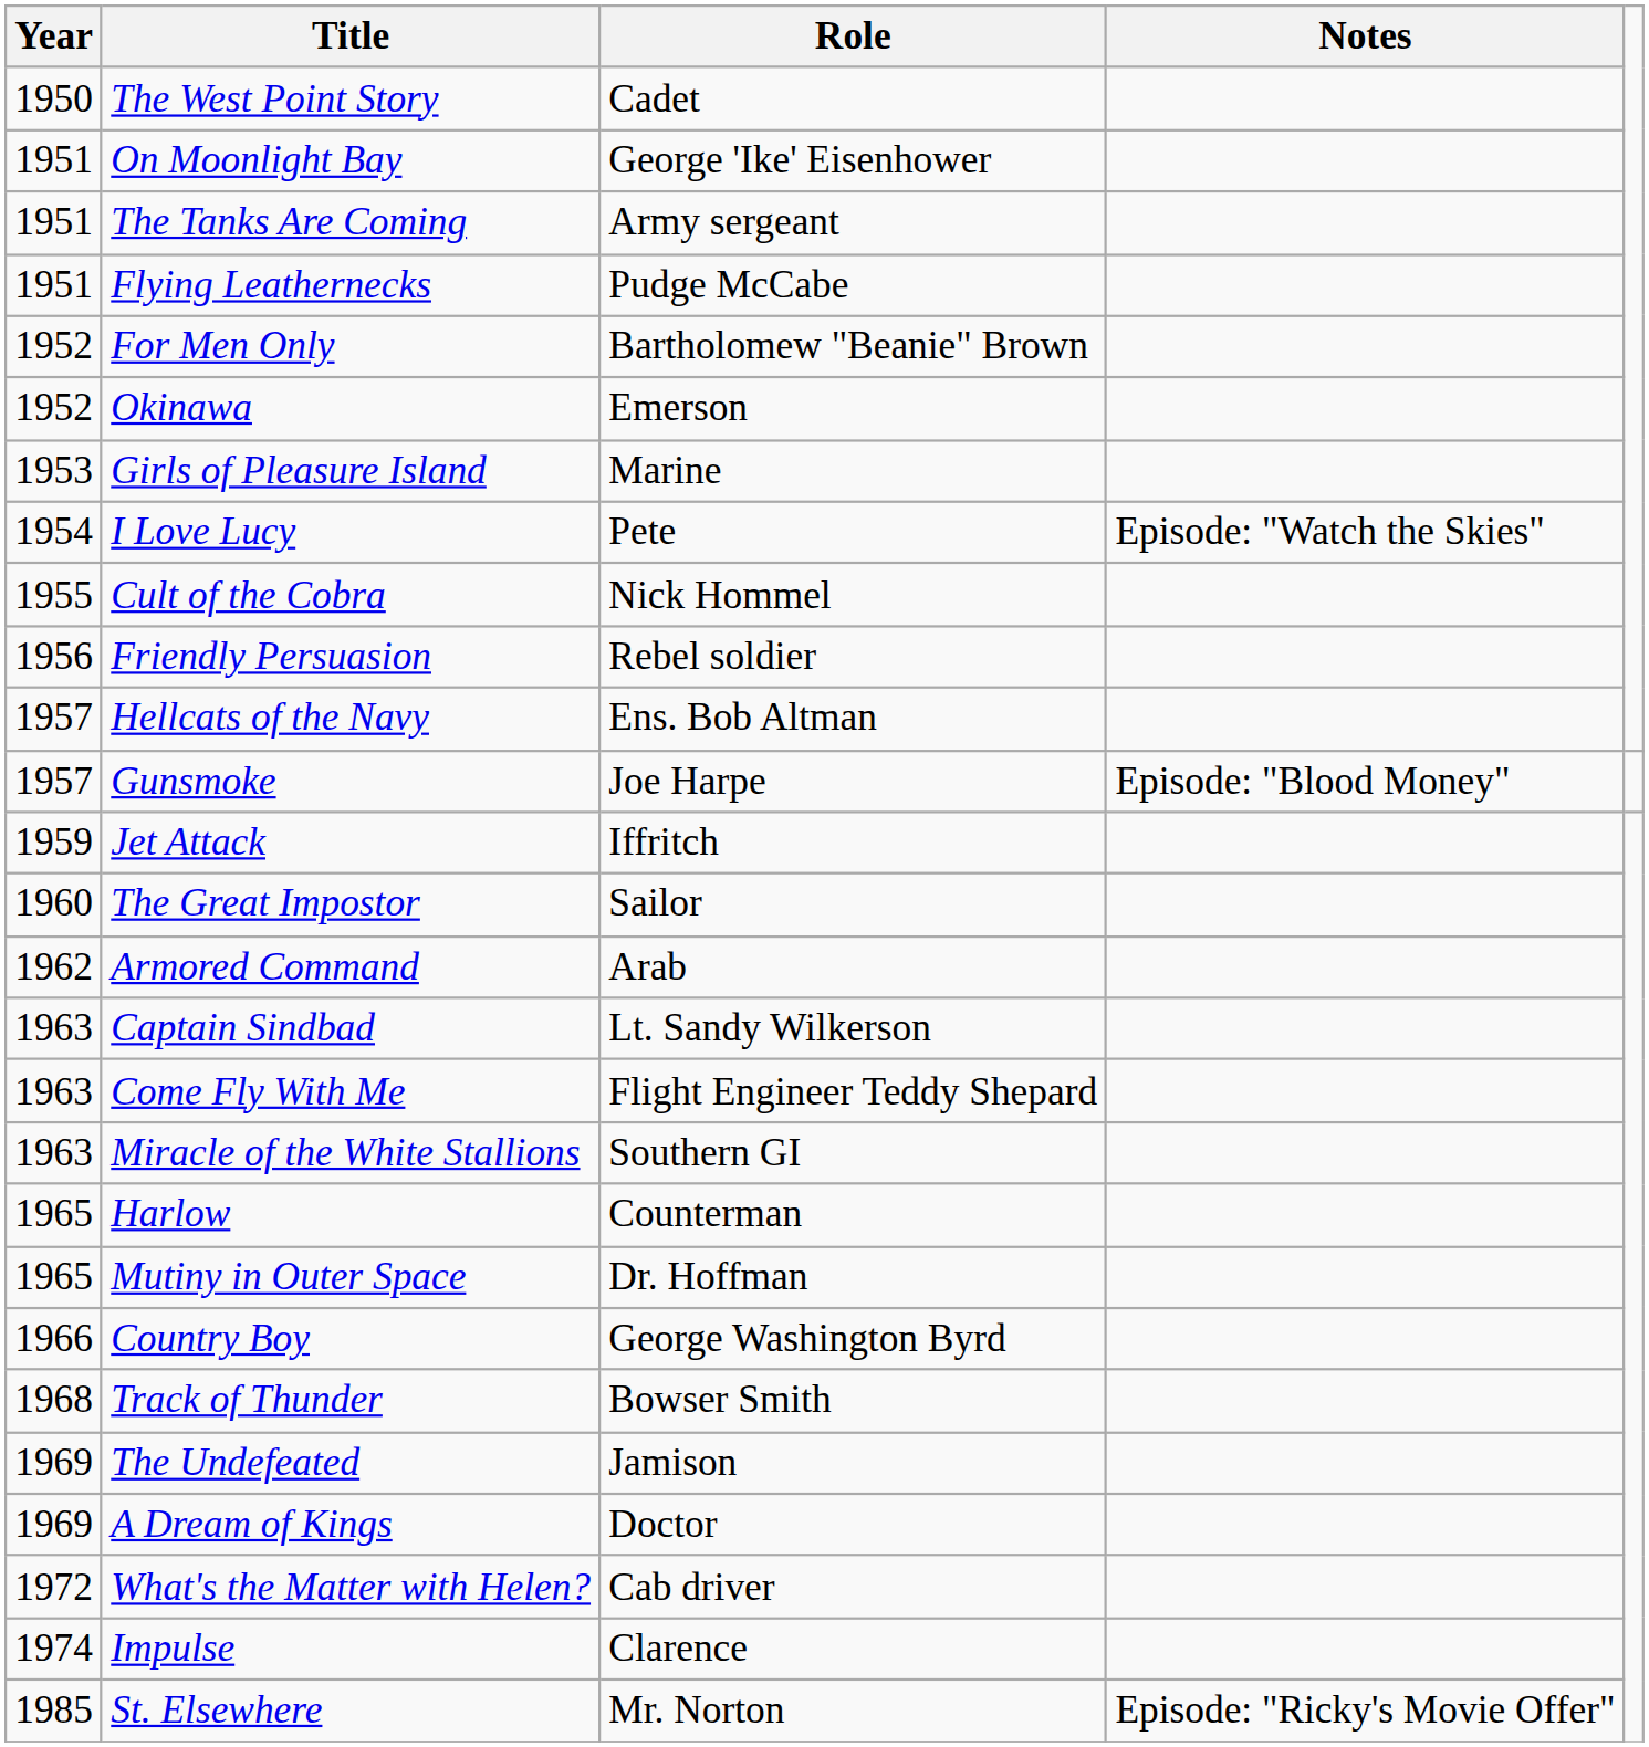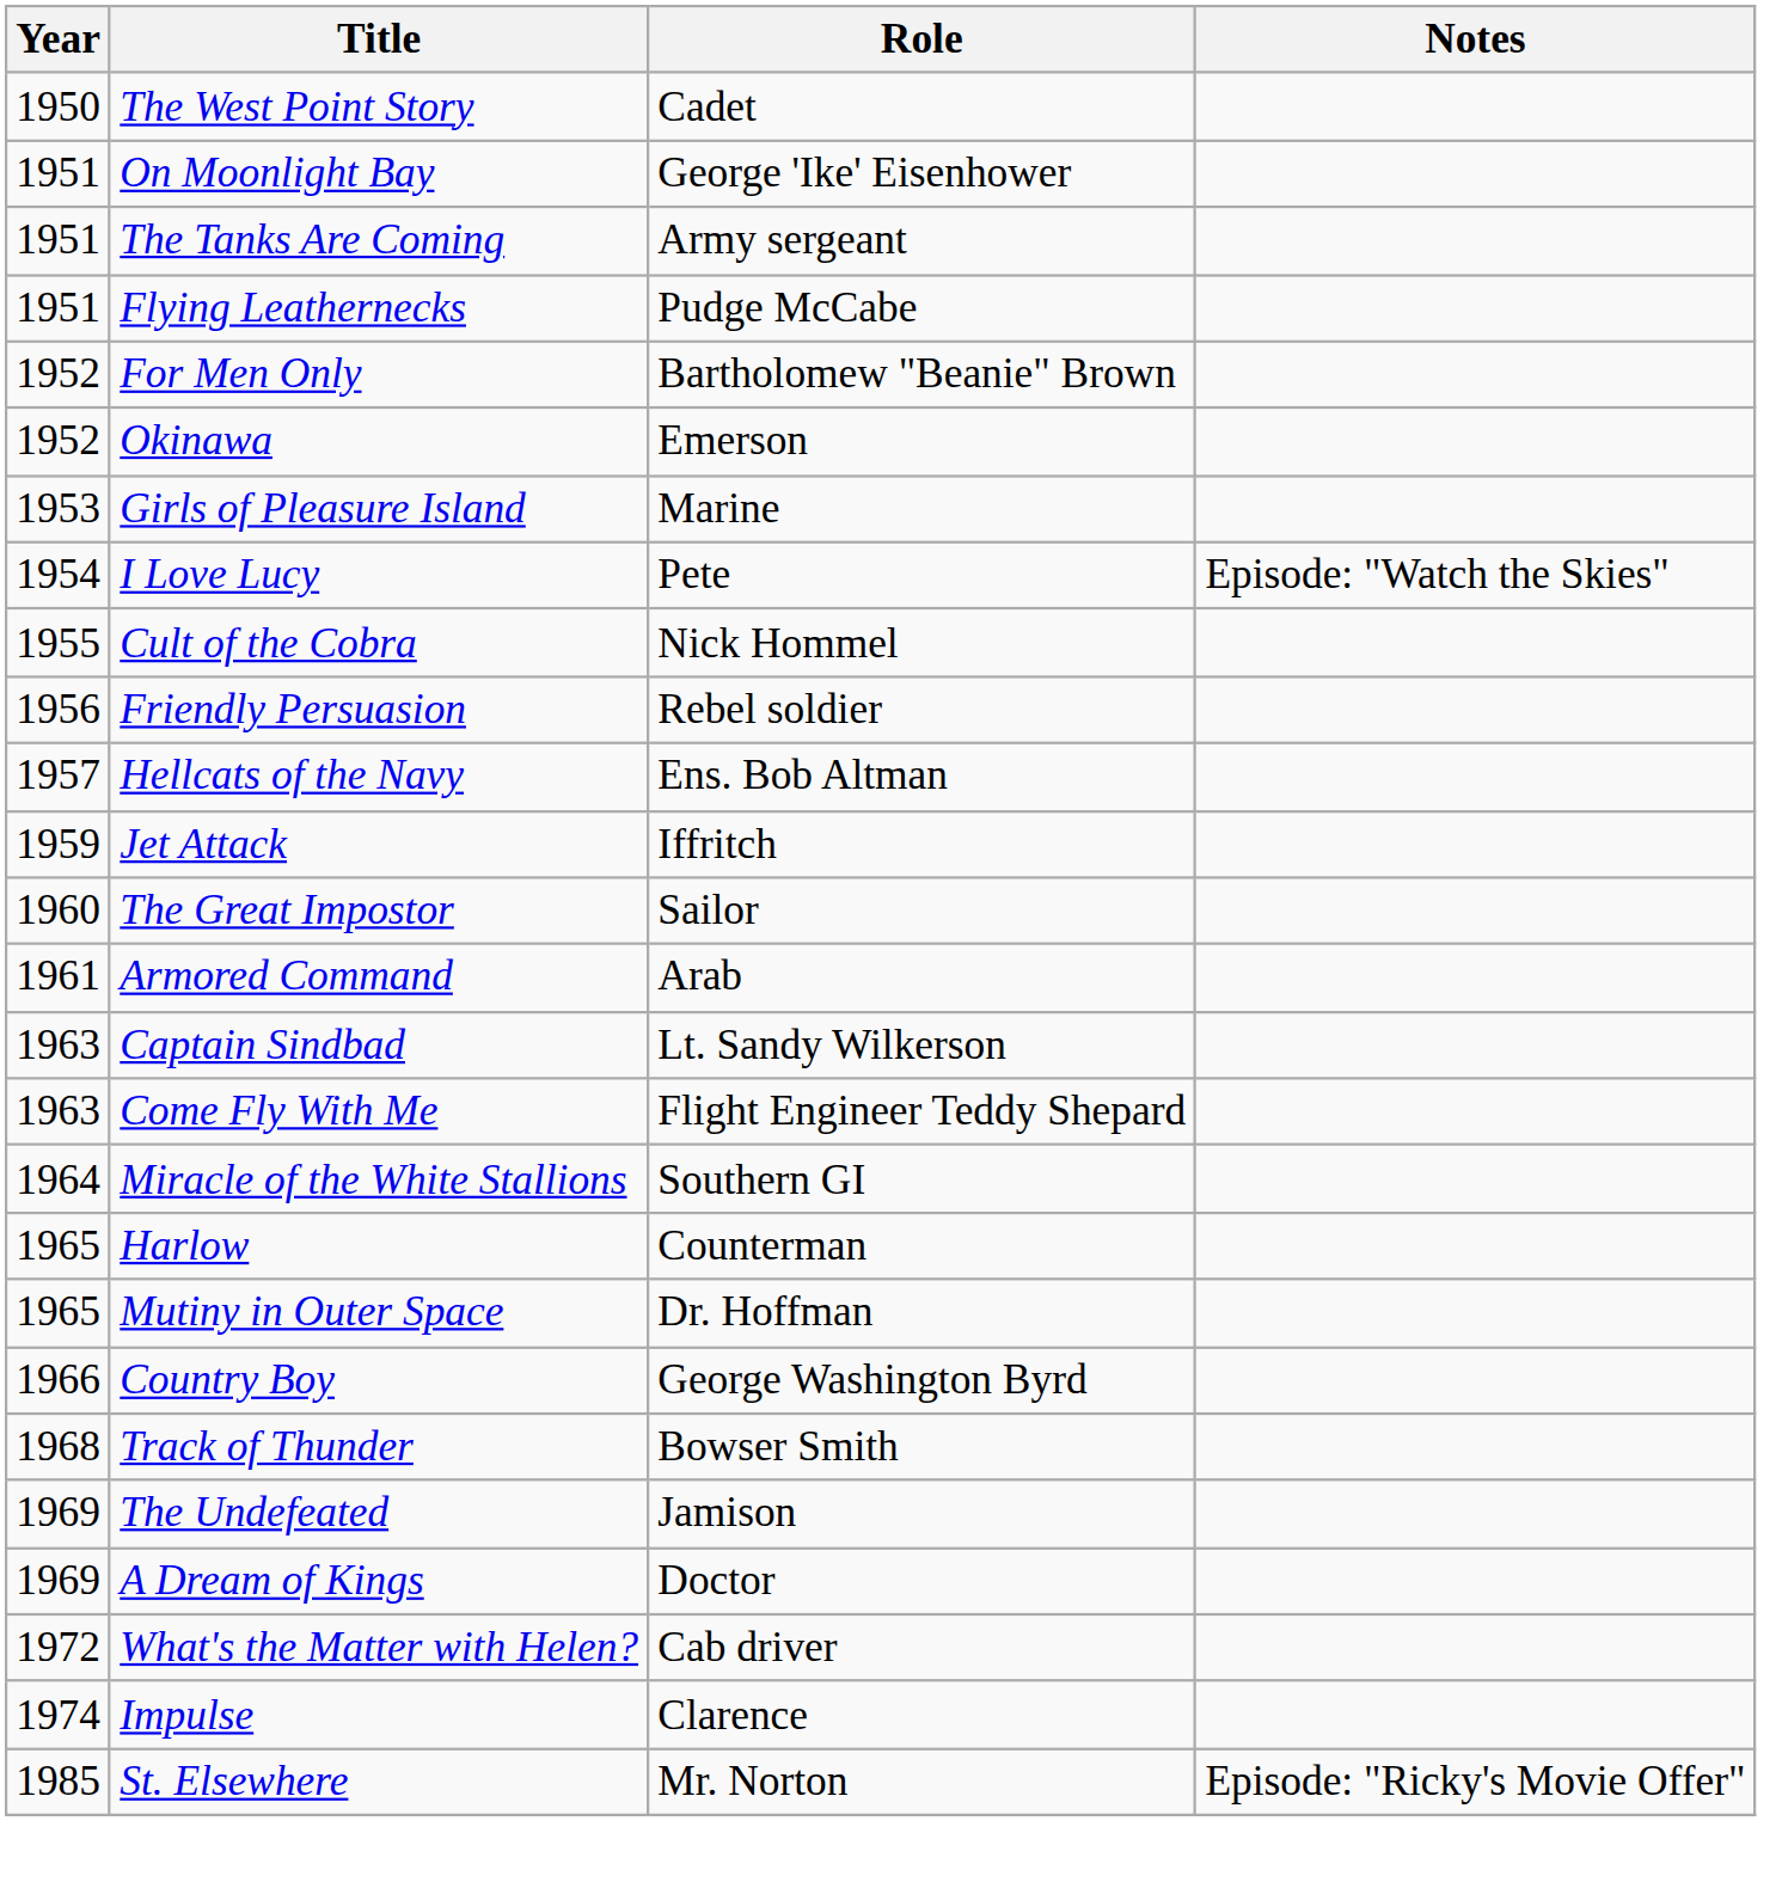- row: 1957 | Gunsmoke | Joe Harpe | Episode: "Blood Money"
Armored Command | Year: 1962 -> 1961
Miracle of the White Stallions | Year: 1963 -> 1964
